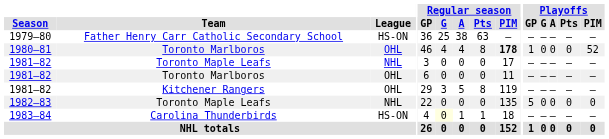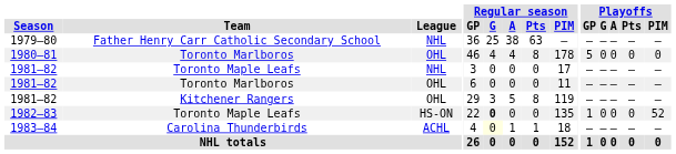1979–80 | League: HS-ON -> NHL
1980–81 | Regular season / PIM: bold -> normal
1980–81 | Playoffs / GP: 1 -> 5
1980–81 | Playoffs / PIM: 52 -> 0
1982–83 | League: NHL -> HS-ON
1982–83 | Regular season / G: normal -> bold
1982–83 | Playoffs / GP: 5 -> 1
1982–83 | Playoffs / PIM: 0 -> 52
1983–84 | League: HS-ON -> ACHL
